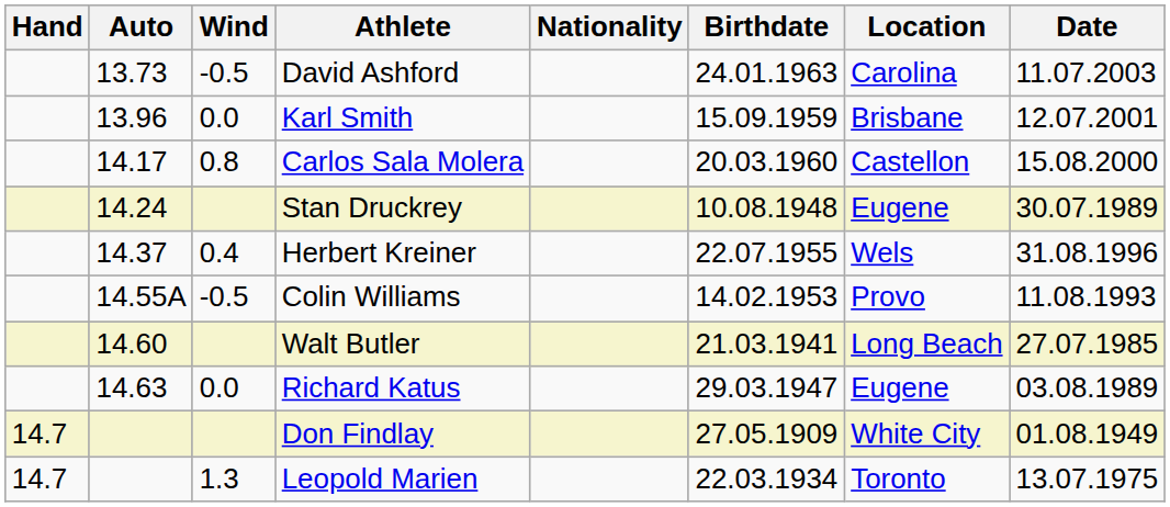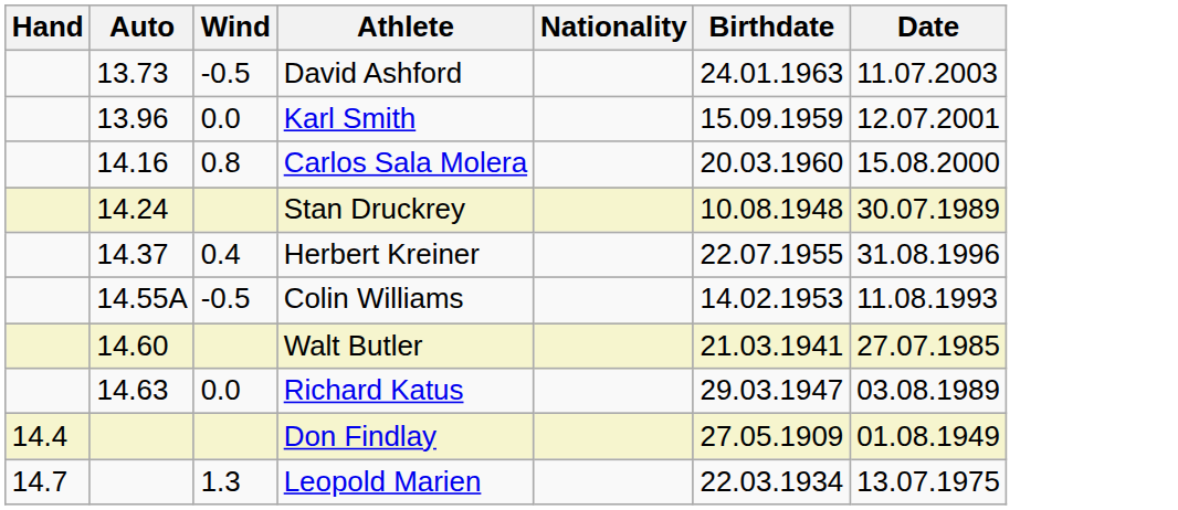- column: Location | Carolina | Brisbane | Castellon | Eugene | Wels | Provo | Long Beach | Eugene | White City | Toronto
Carlos Sala Molera | Auto: 14.17 -> 14.16
Don Findlay | Hand: 14.7 -> 14.4
